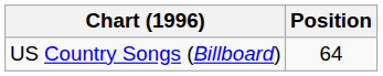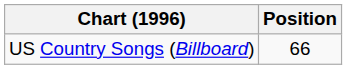US Country Songs (Billboard) | Position: 64 -> 66
